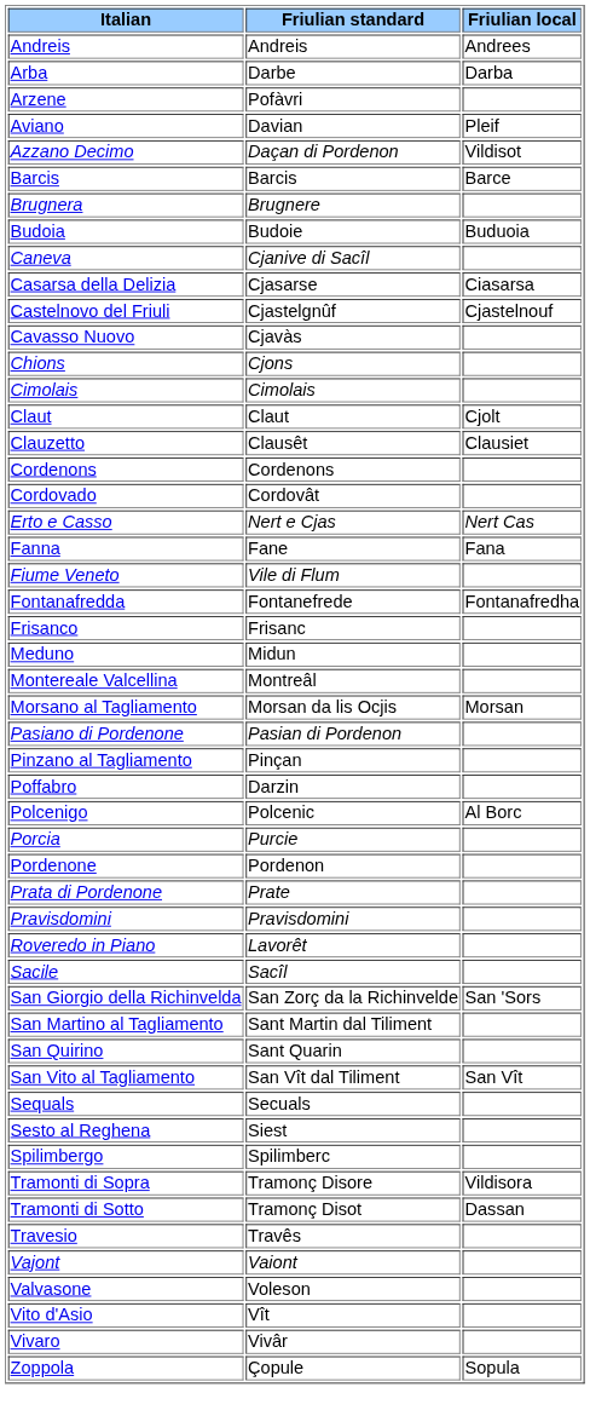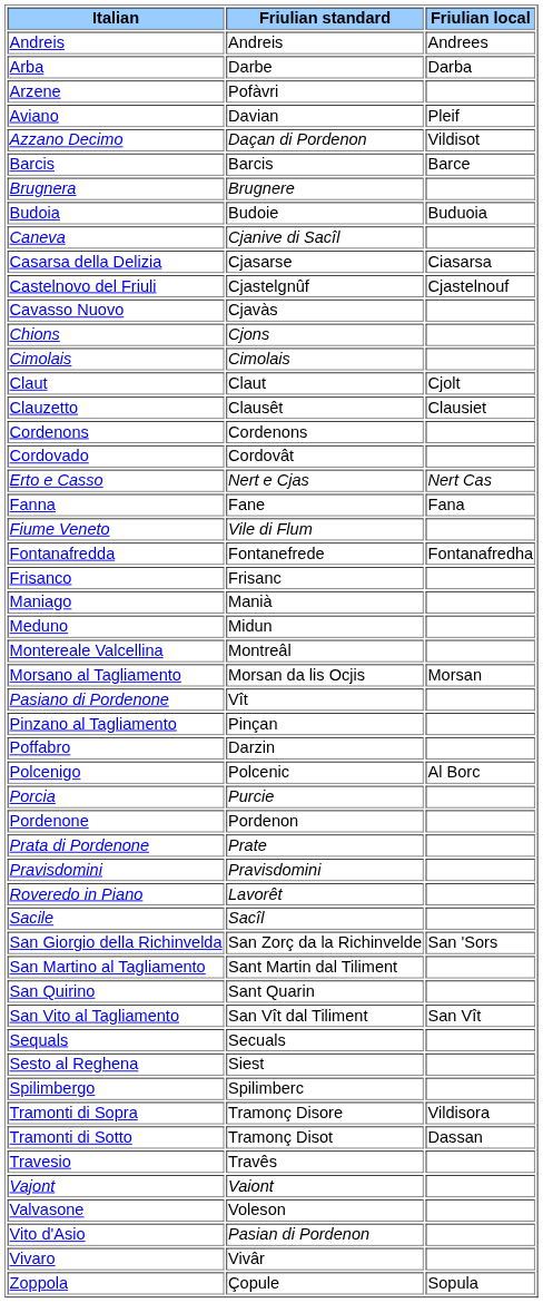+ row: Maniago | Manià
Pasiano di Pordenone | Friulian standard: Pasian di Pordenon -> Vît
Vito d'Asio | Friulian standard: Vît -> Pasian di Pordenon
